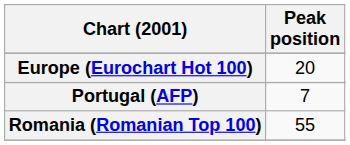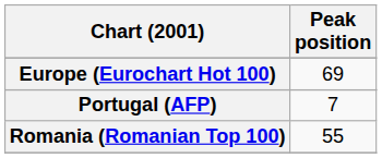Europe (Eurochart Hot 100) | Peak position: 20 -> 69
